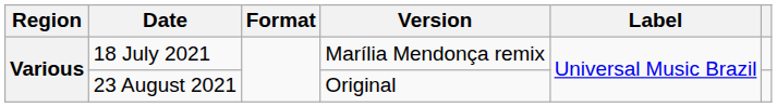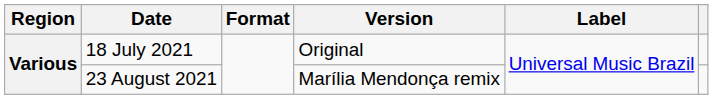18 July 2021 | Version: Marília Mendonça remix -> Original
23 August 2021 | Version: Original -> Marília Mendonça remix
